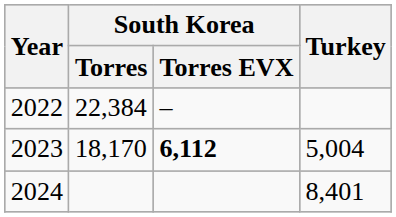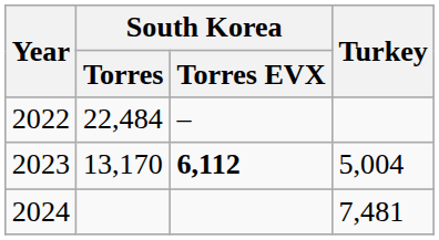2022 | South Korea / Torres: 22,384 -> 22,484
2023 | South Korea / Torres: 18,170 -> 13,170
2024 | Turkey: 8,401 -> 7,481
